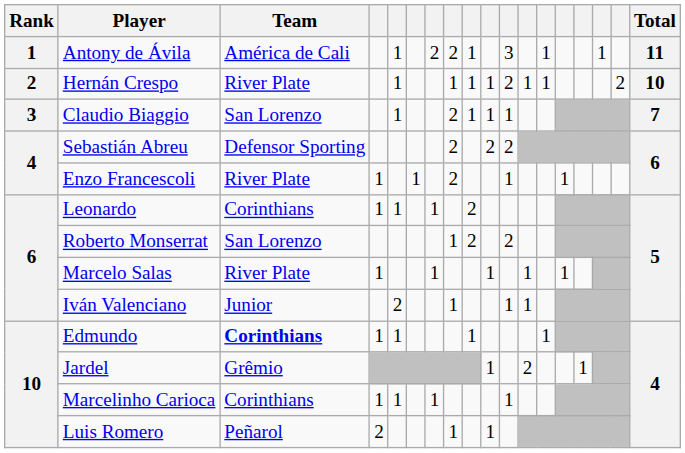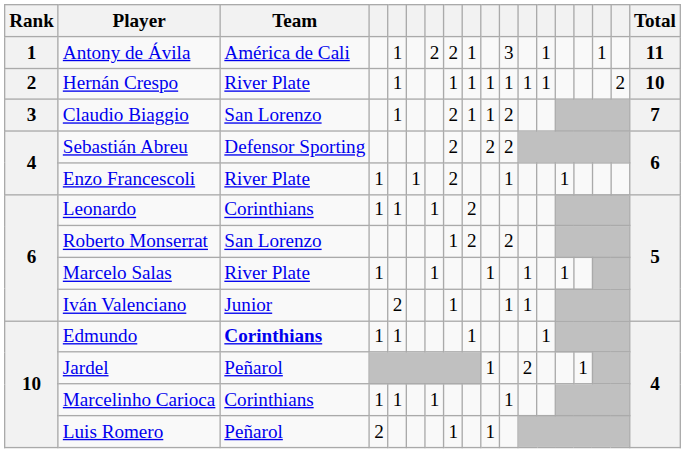Hernán Crespo | column 11: 2 -> 1
Claudio Biaggio | column 11: 1 -> 2
Jardel | Team: Grêmio -> Peñarol
